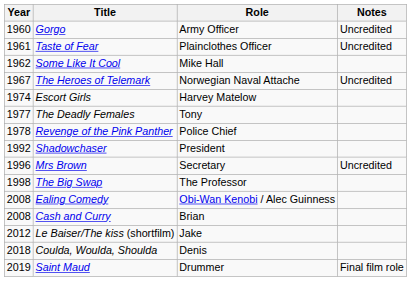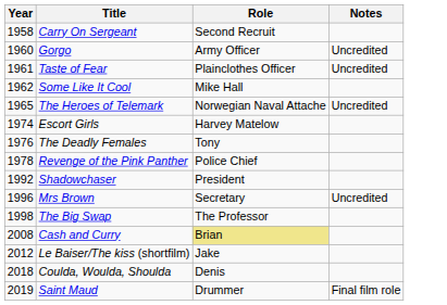+ row: 1958 | Carry On Sergeant | Second Recruit
The Heroes of Telemark | Year: 1967 -> 1965
The Deadly Females | Year: 1977 -> 1976
- row: 2008 | Ealing Comedy | Obi-Wan Kenobi / Alec Guinness
Cash and Curry | Role: no background -> khaki background
